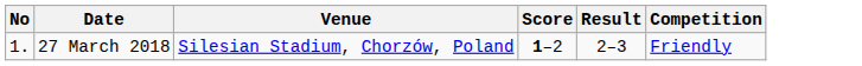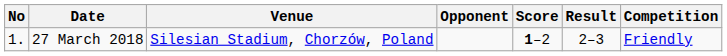+ column: Opponent
